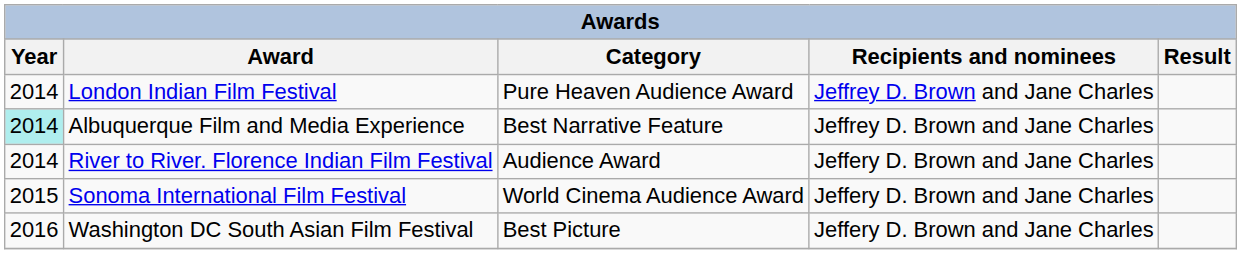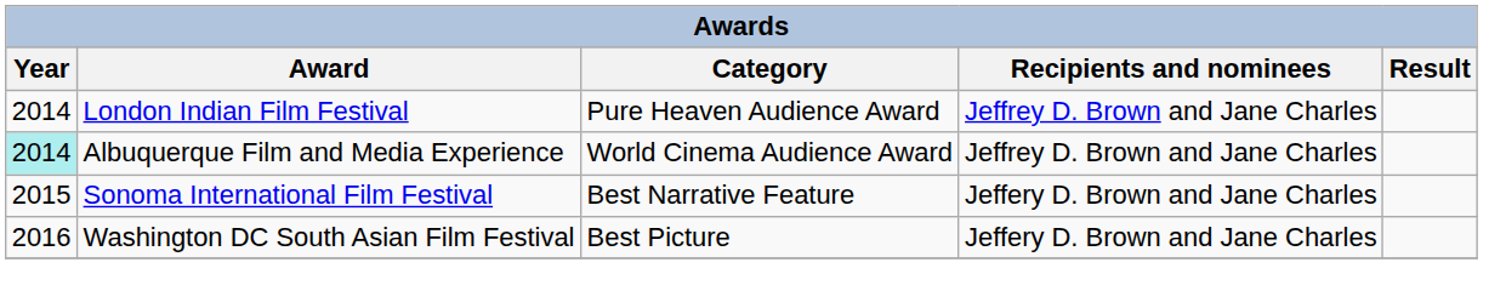Albuquerque Film and Media Experience | Category: Best Narrative Feature -> World Cinema Audience Award
- row: 2014 | River to River. Florence Indian Film Festival | Audience Award | Jeffery D. Brown and Jane Charles
Sonoma International Film Festival | Category: World Cinema Audience Award -> Best Narrative Feature
